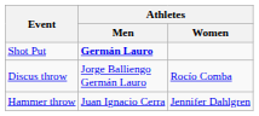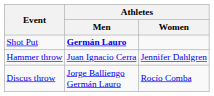rows swapped: Discus throw <-> Hammer throw
